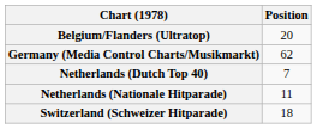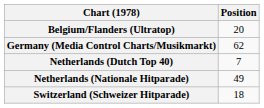Netherlands (Nationale Hitparade) | Position: 11 -> 49
